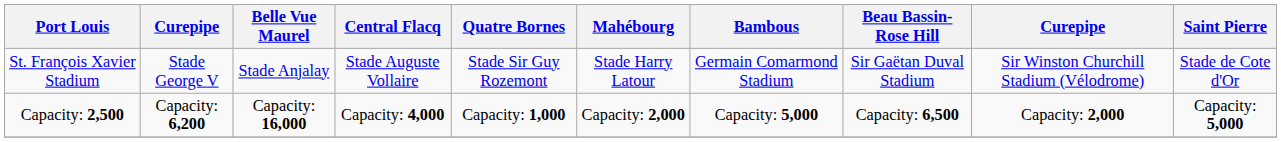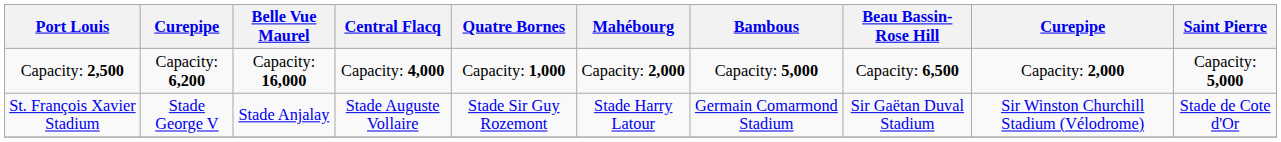rows swapped: St. François Xavier Stadium <-> Capacity: 2,500
